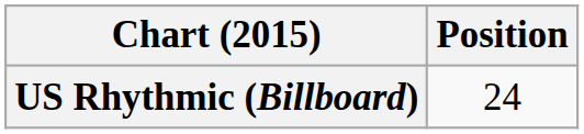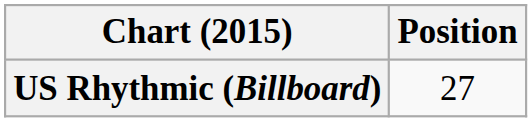US Rhythmic (Billboard) | Position: 24 -> 27
